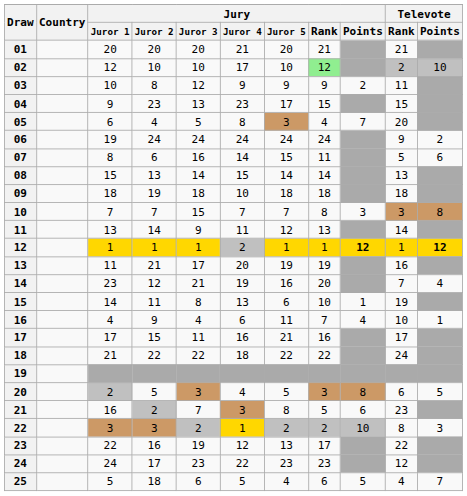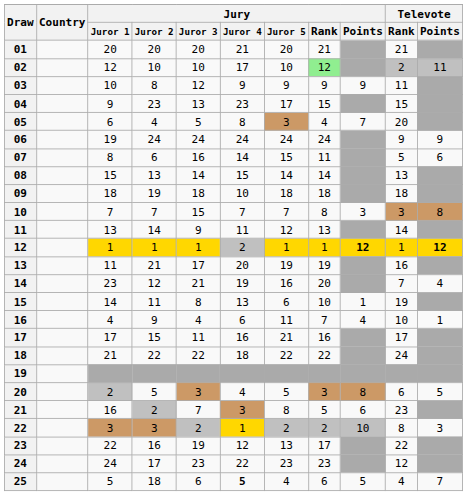02 | Televote / Points: 10 -> 11
03 | Jury / Points: 2 -> 9
06 | Televote / Points: 2 -> 9
25 | Jury / Juror 4: normal -> bold
